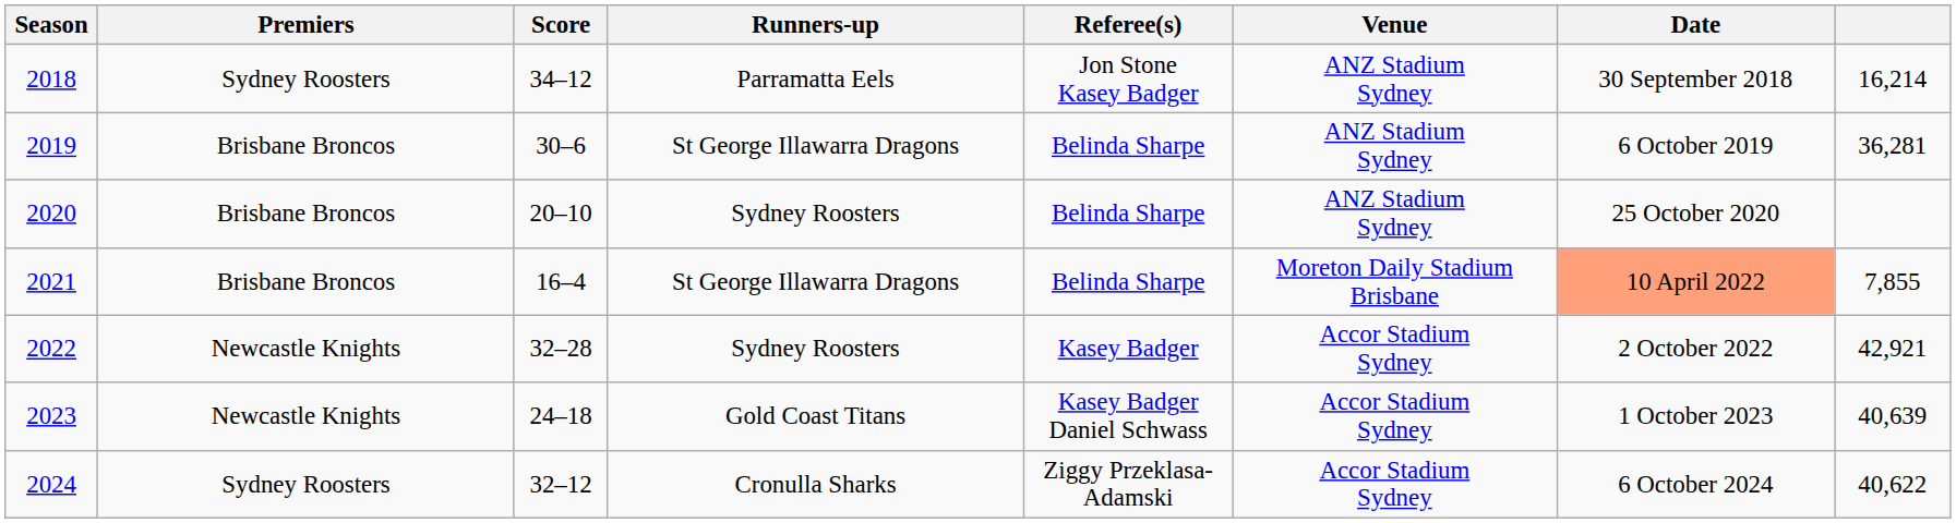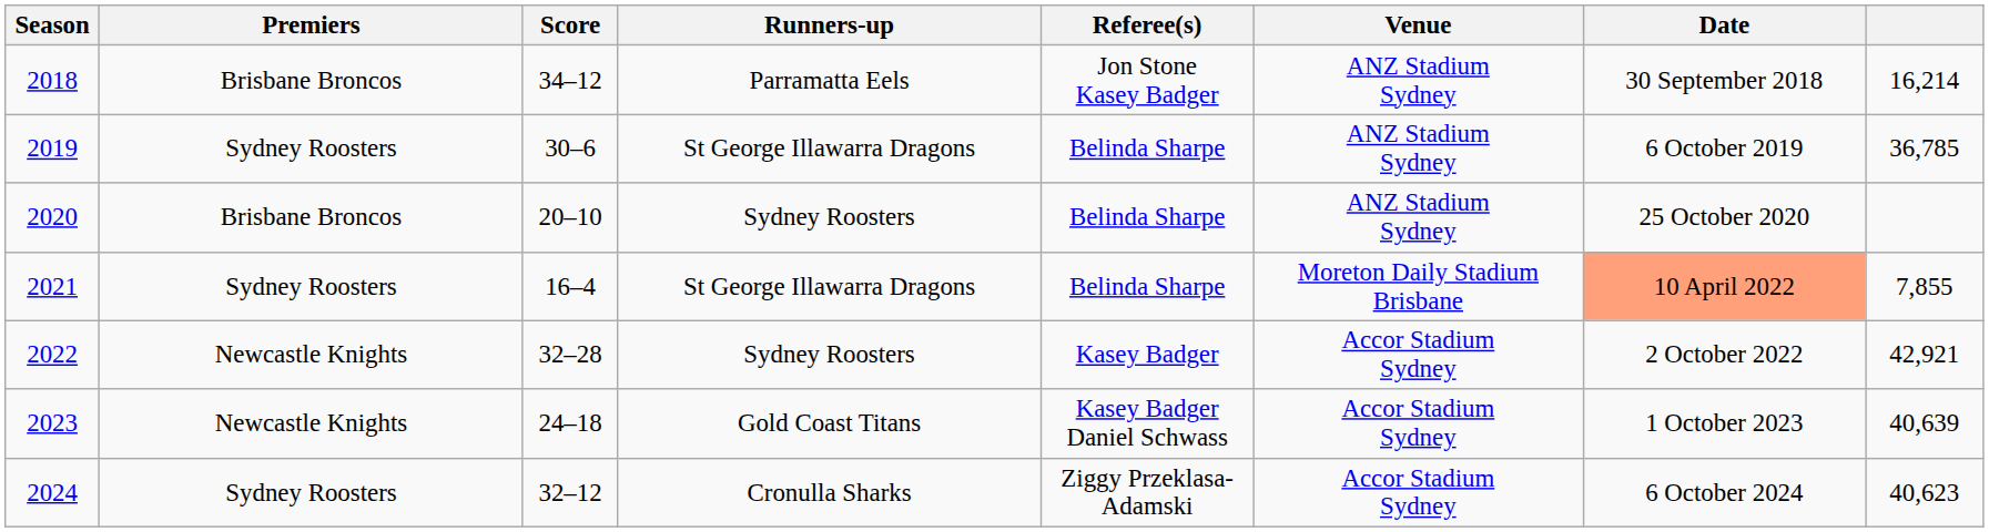2018 | Premiers: Sydney Roosters -> Brisbane Broncos
2019 | Premiers: Brisbane Broncos -> Sydney Roosters
2019 | column 8: 36,281 -> 36,785
2021 | Premiers: Brisbane Broncos -> Sydney Roosters
2024 | column 8: 40,622 -> 40,623
